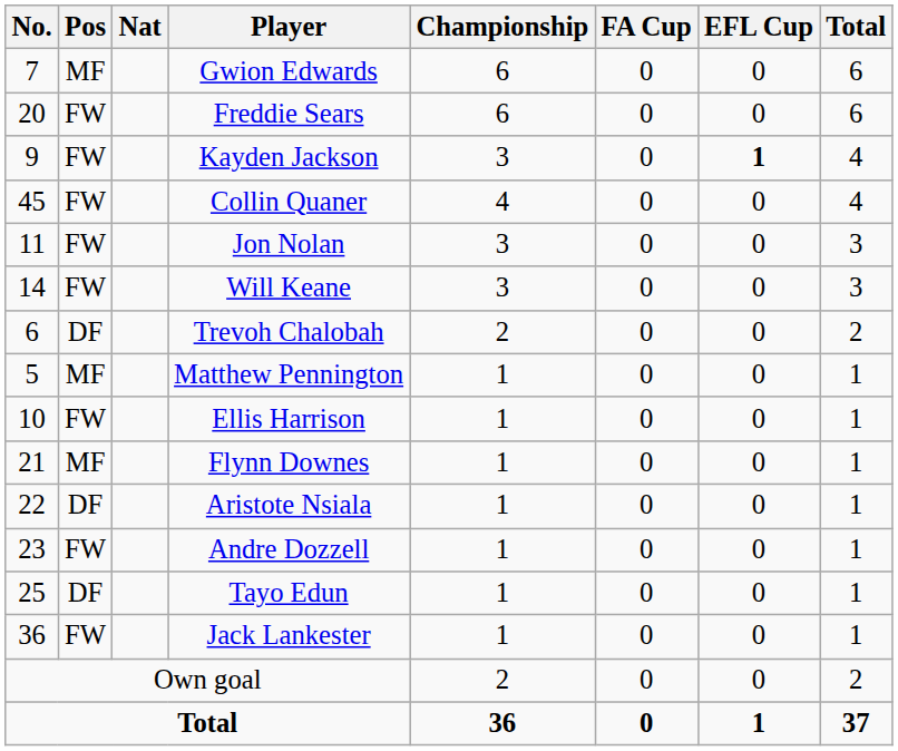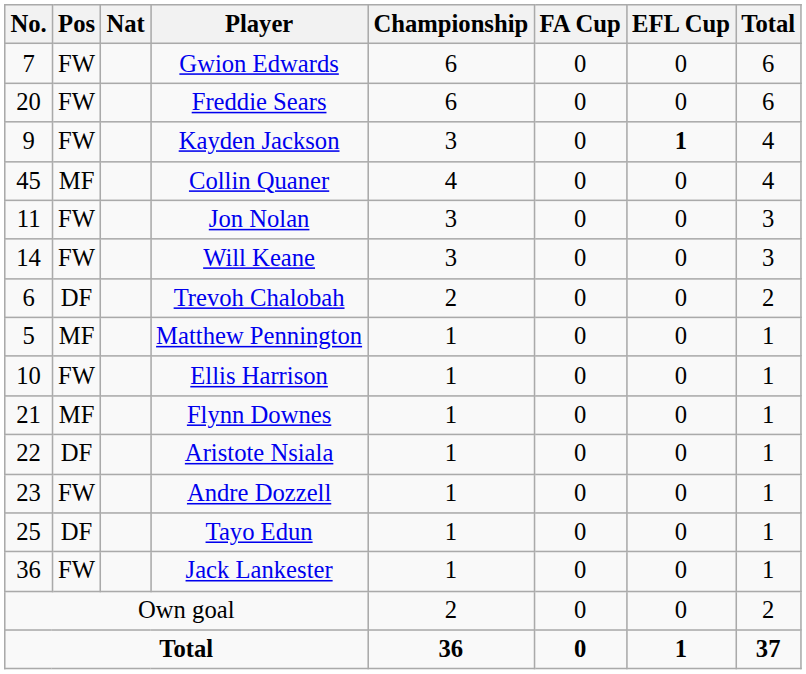Gwion Edwards | Pos: MF -> FW
Collin Quaner | Pos: FW -> MF
